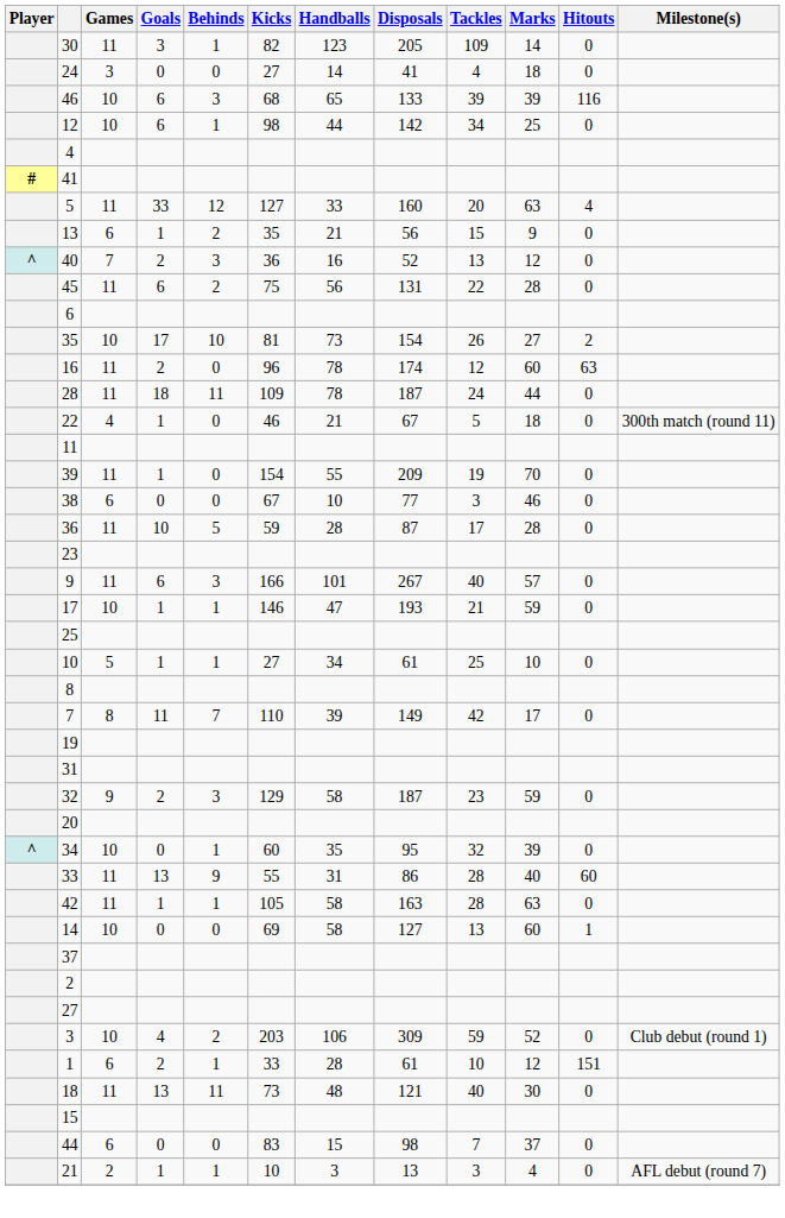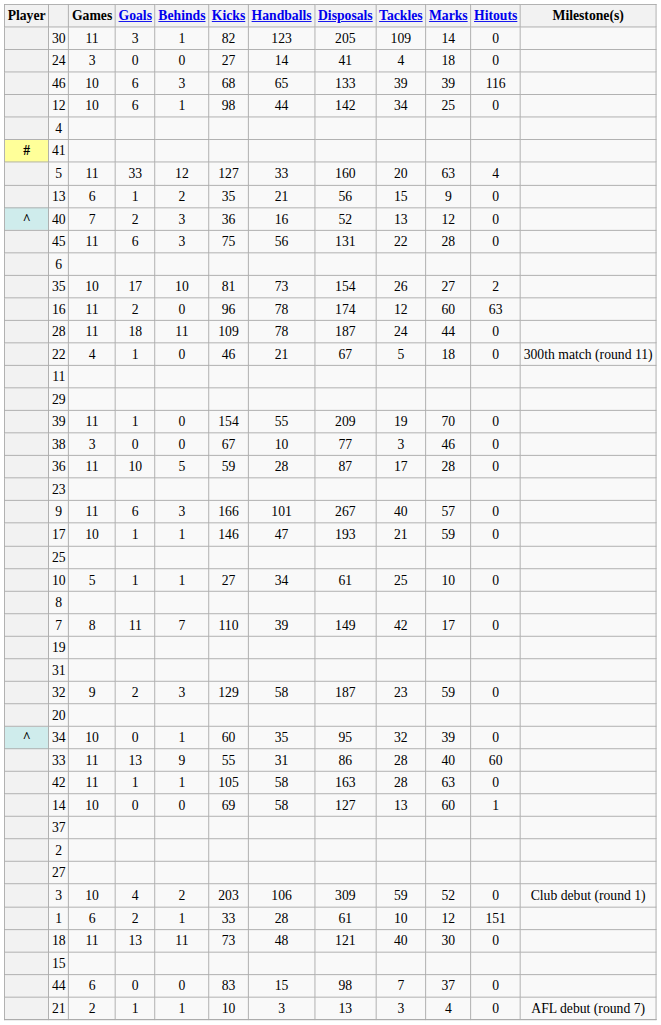45 | Behinds: 2 -> 3
+ row: 29
38 | Games: 6 -> 3
